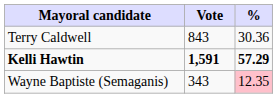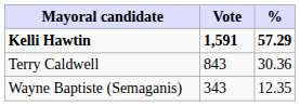rows swapped: Kelli Hawtin <-> Terry Caldwell
Wayne Baptiste (Semaganis) | %: pink background -> no background
